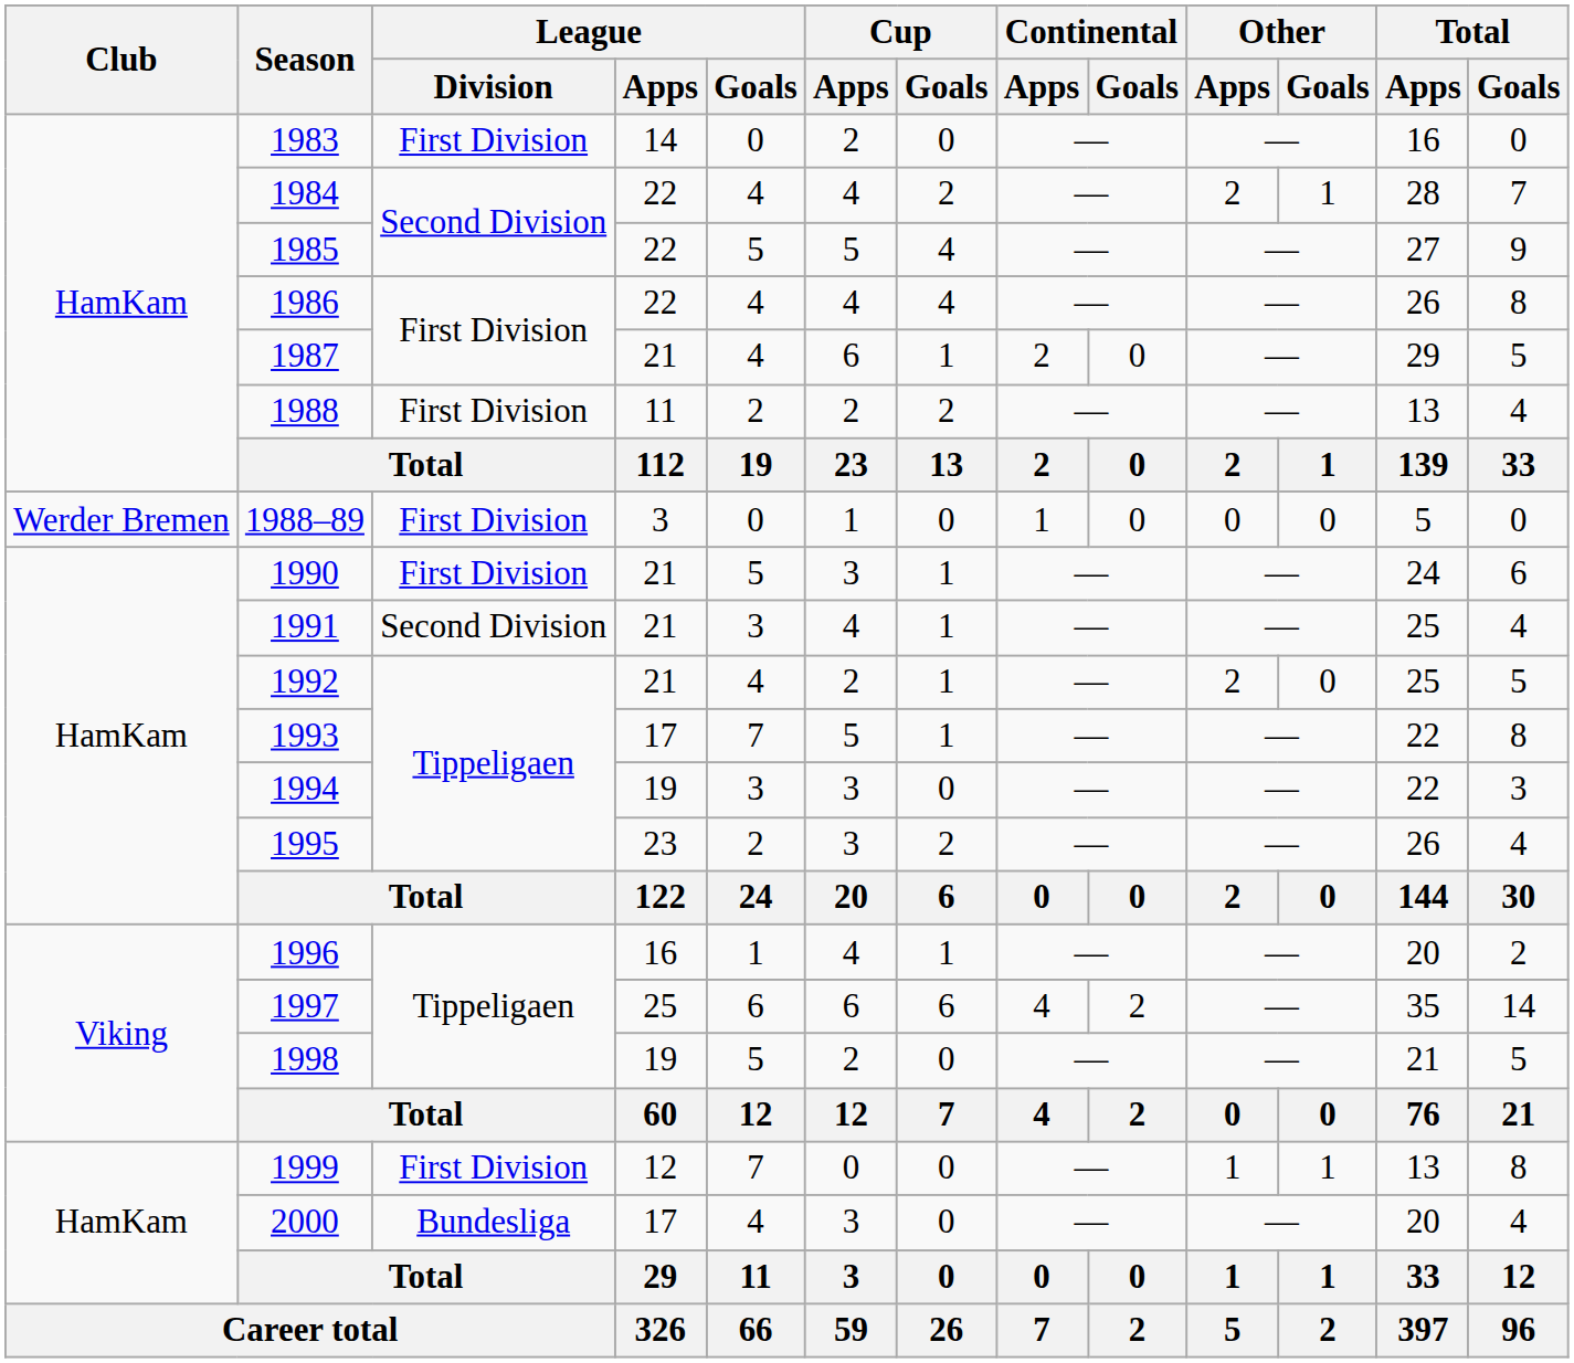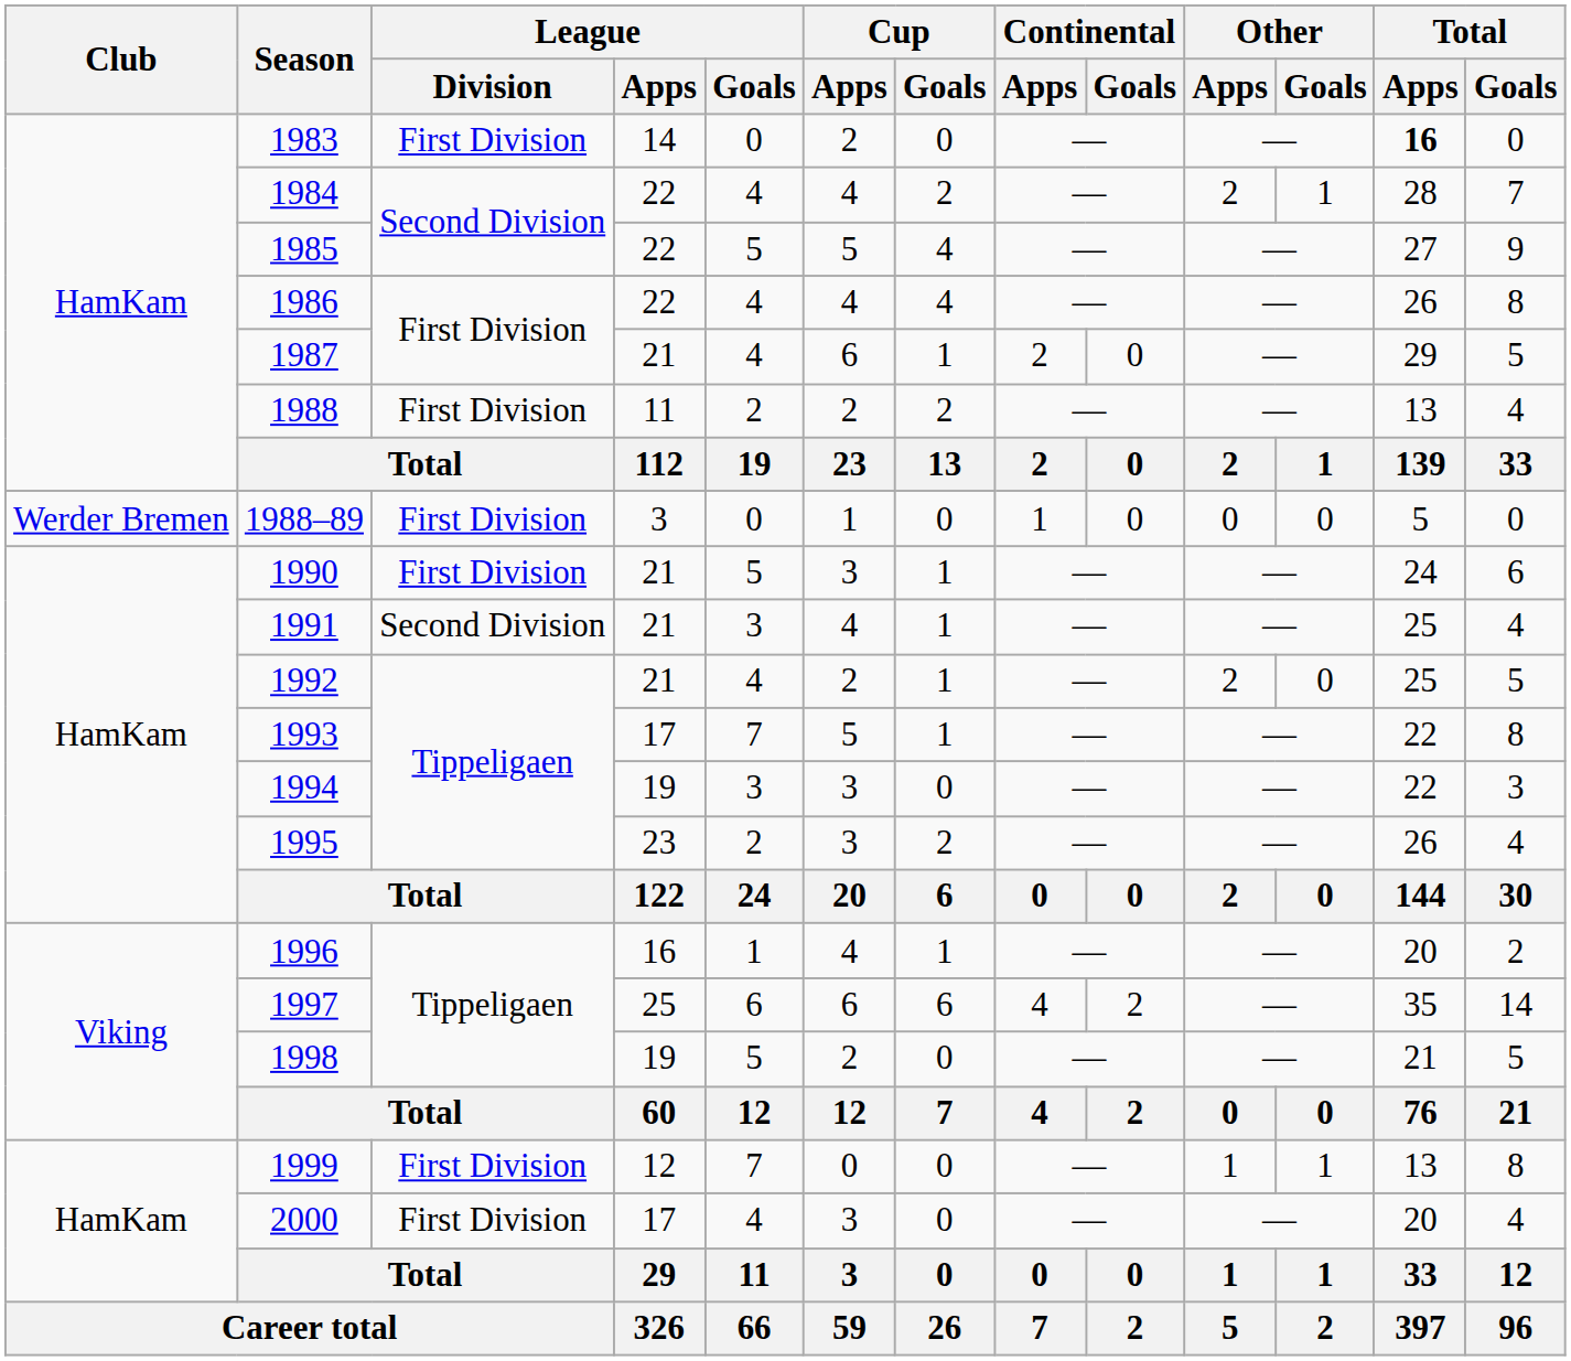1983 | Total / Apps: normal -> bold
2000 | League / Division: Bundesliga -> First Division
